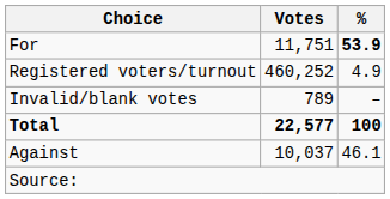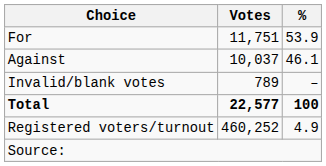For | %: bold -> normal
rows swapped: Against <-> Registered voters/turnout
